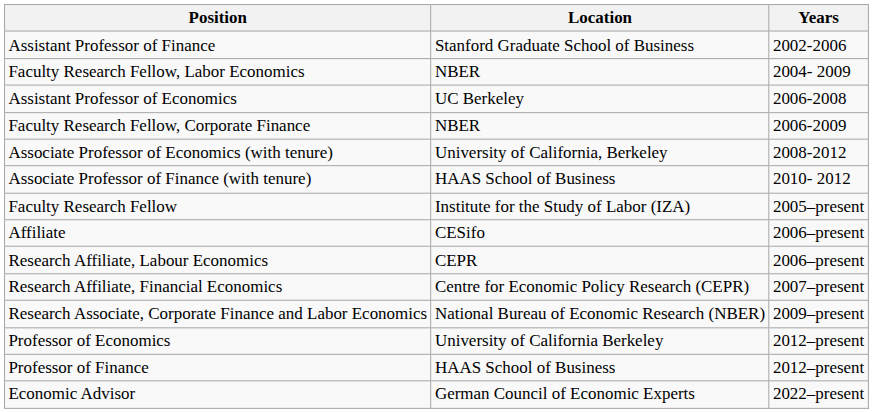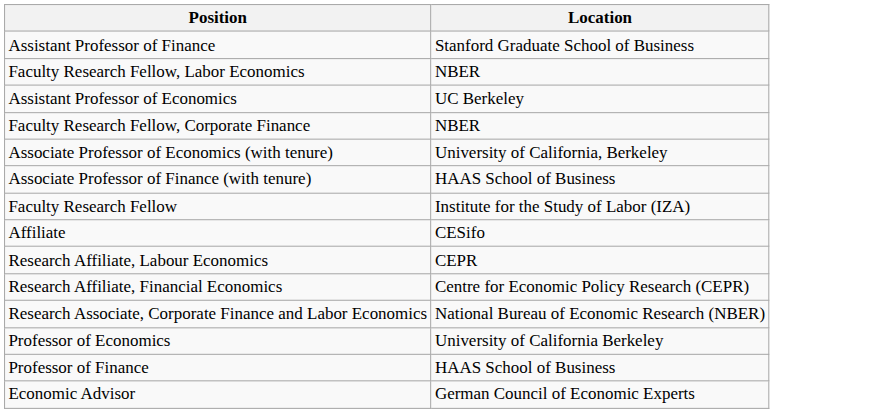- column: Years | 2002-2006 | 2004- 2009 | 2006-2008 | 2006-2009 | 2008-2012 | 2010- 2012 | 2005–present | 2006–present | 2006–present | 2007–present | 2009–present | 2012–present | 2012–present | 2022–present
